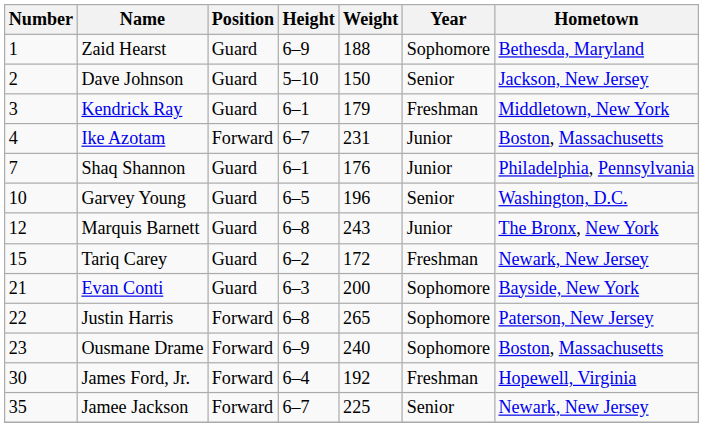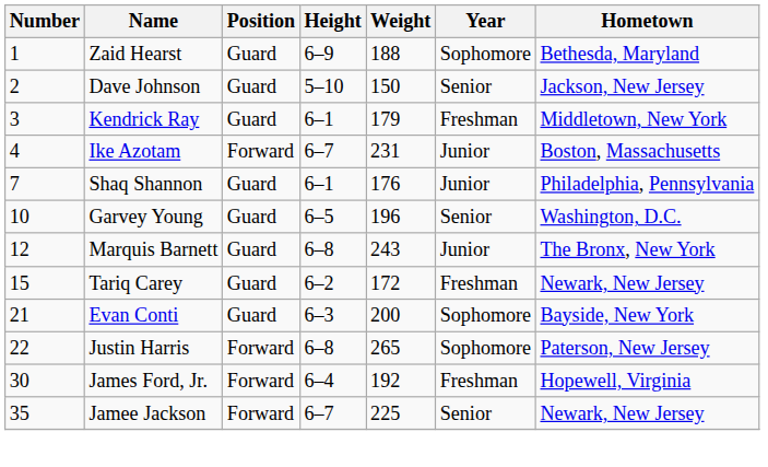- row: 23 | Ousmane Drame | Forward | 6–9 | 240 | Sophomore | Boston, Massachusetts
